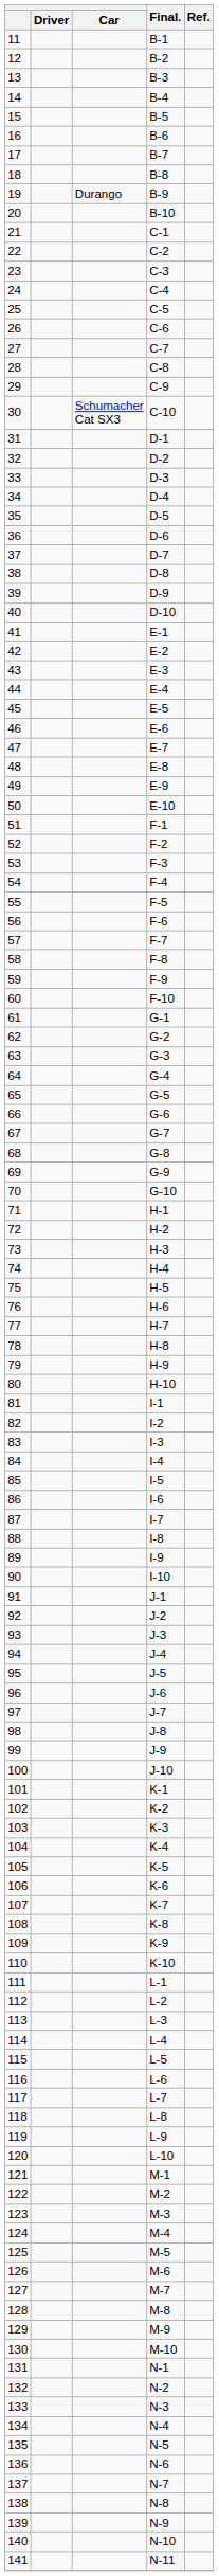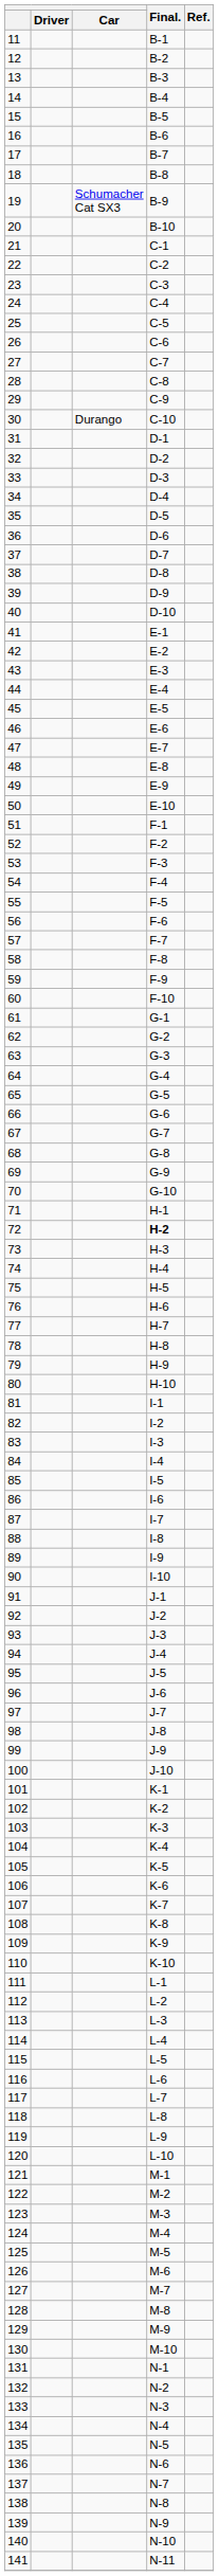19 | Car: Durango -> Schumacher Cat SX3
30 | Car: Schumacher Cat SX3 -> Durango
72 | Final.: normal -> bold
